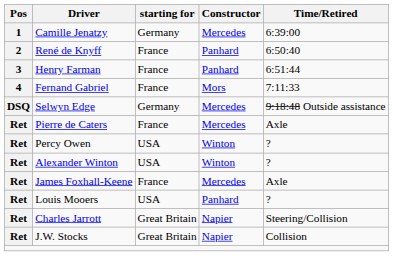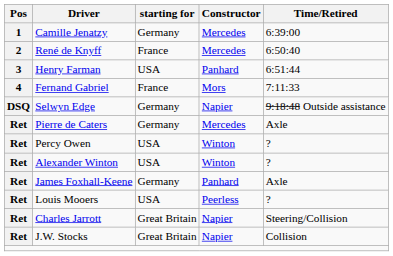René de Knyff | Constructor: Panhard -> Mercedes
Henry Farman | starting for: France -> USA
Selwyn Edge | Constructor: Mercedes -> Napier
Pierre de Caters | starting for: France -> Germany
James Foxhall-Keene | starting for: France -> Germany
James Foxhall-Keene | Constructor: Mercedes -> Panhard
Louis Mooers | Constructor: Panhard -> Peerless
